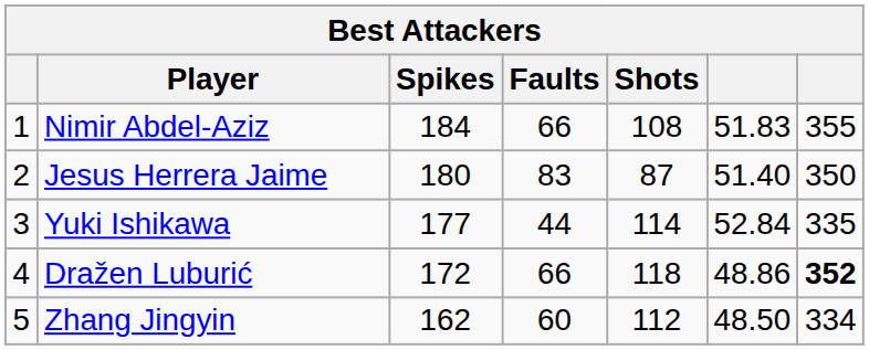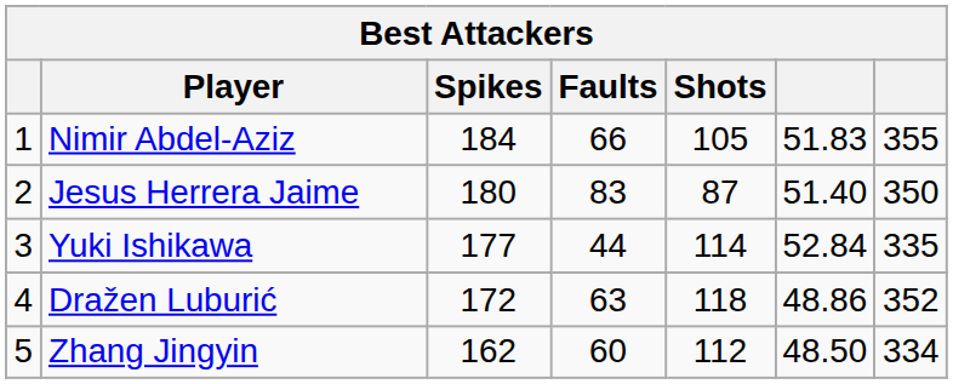Nimir Abdel-Aziz | Shots: 108 -> 105
Dražen Luburić | Faults: 66 -> 63
Dražen Luburić | column 7: bold -> normal
